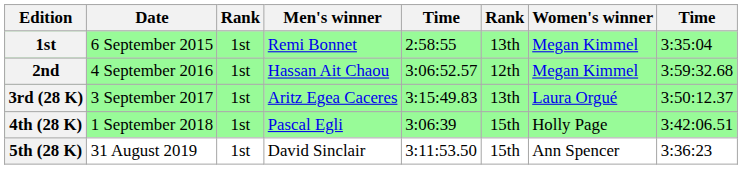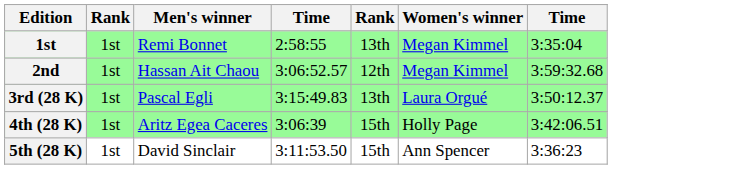- column: Date | 6 September 2015 | 4 September 2016 | 3 September 2017 | 1 September 2018 | 31 August 2019
3rd (28 K) | Men's winner: Aritz Egea Caceres -> Pascal Egli
4th (28 K) | Men's winner: Pascal Egli -> Aritz Egea Caceres
